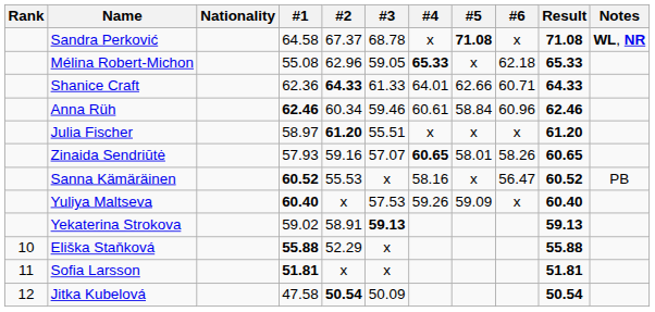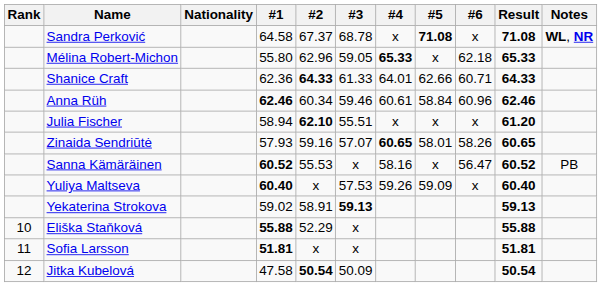Mélina Robert-Michon | #1: 55.08 -> 55.80
Julia Fischer | #1: 58.97 -> 58.94
Julia Fischer | #2: 61.20 -> 62.10
